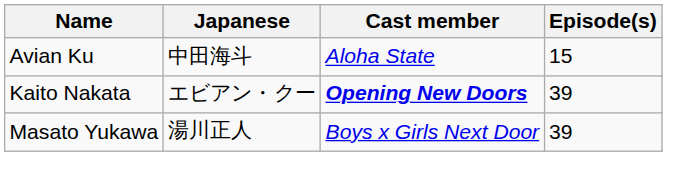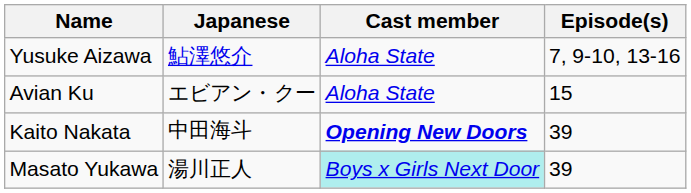+ row: Yusuke Aizawa | 鮎澤悠介 | Aloha State | 7, 9-10, 13-16
Avian Ku | Japanese: 中田海斗 -> エビアン・クー
Kaito Nakata | Japanese: エビアン・クー -> 中田海斗
Masato Yukawa | Cast member: no background -> paleturquoise background
